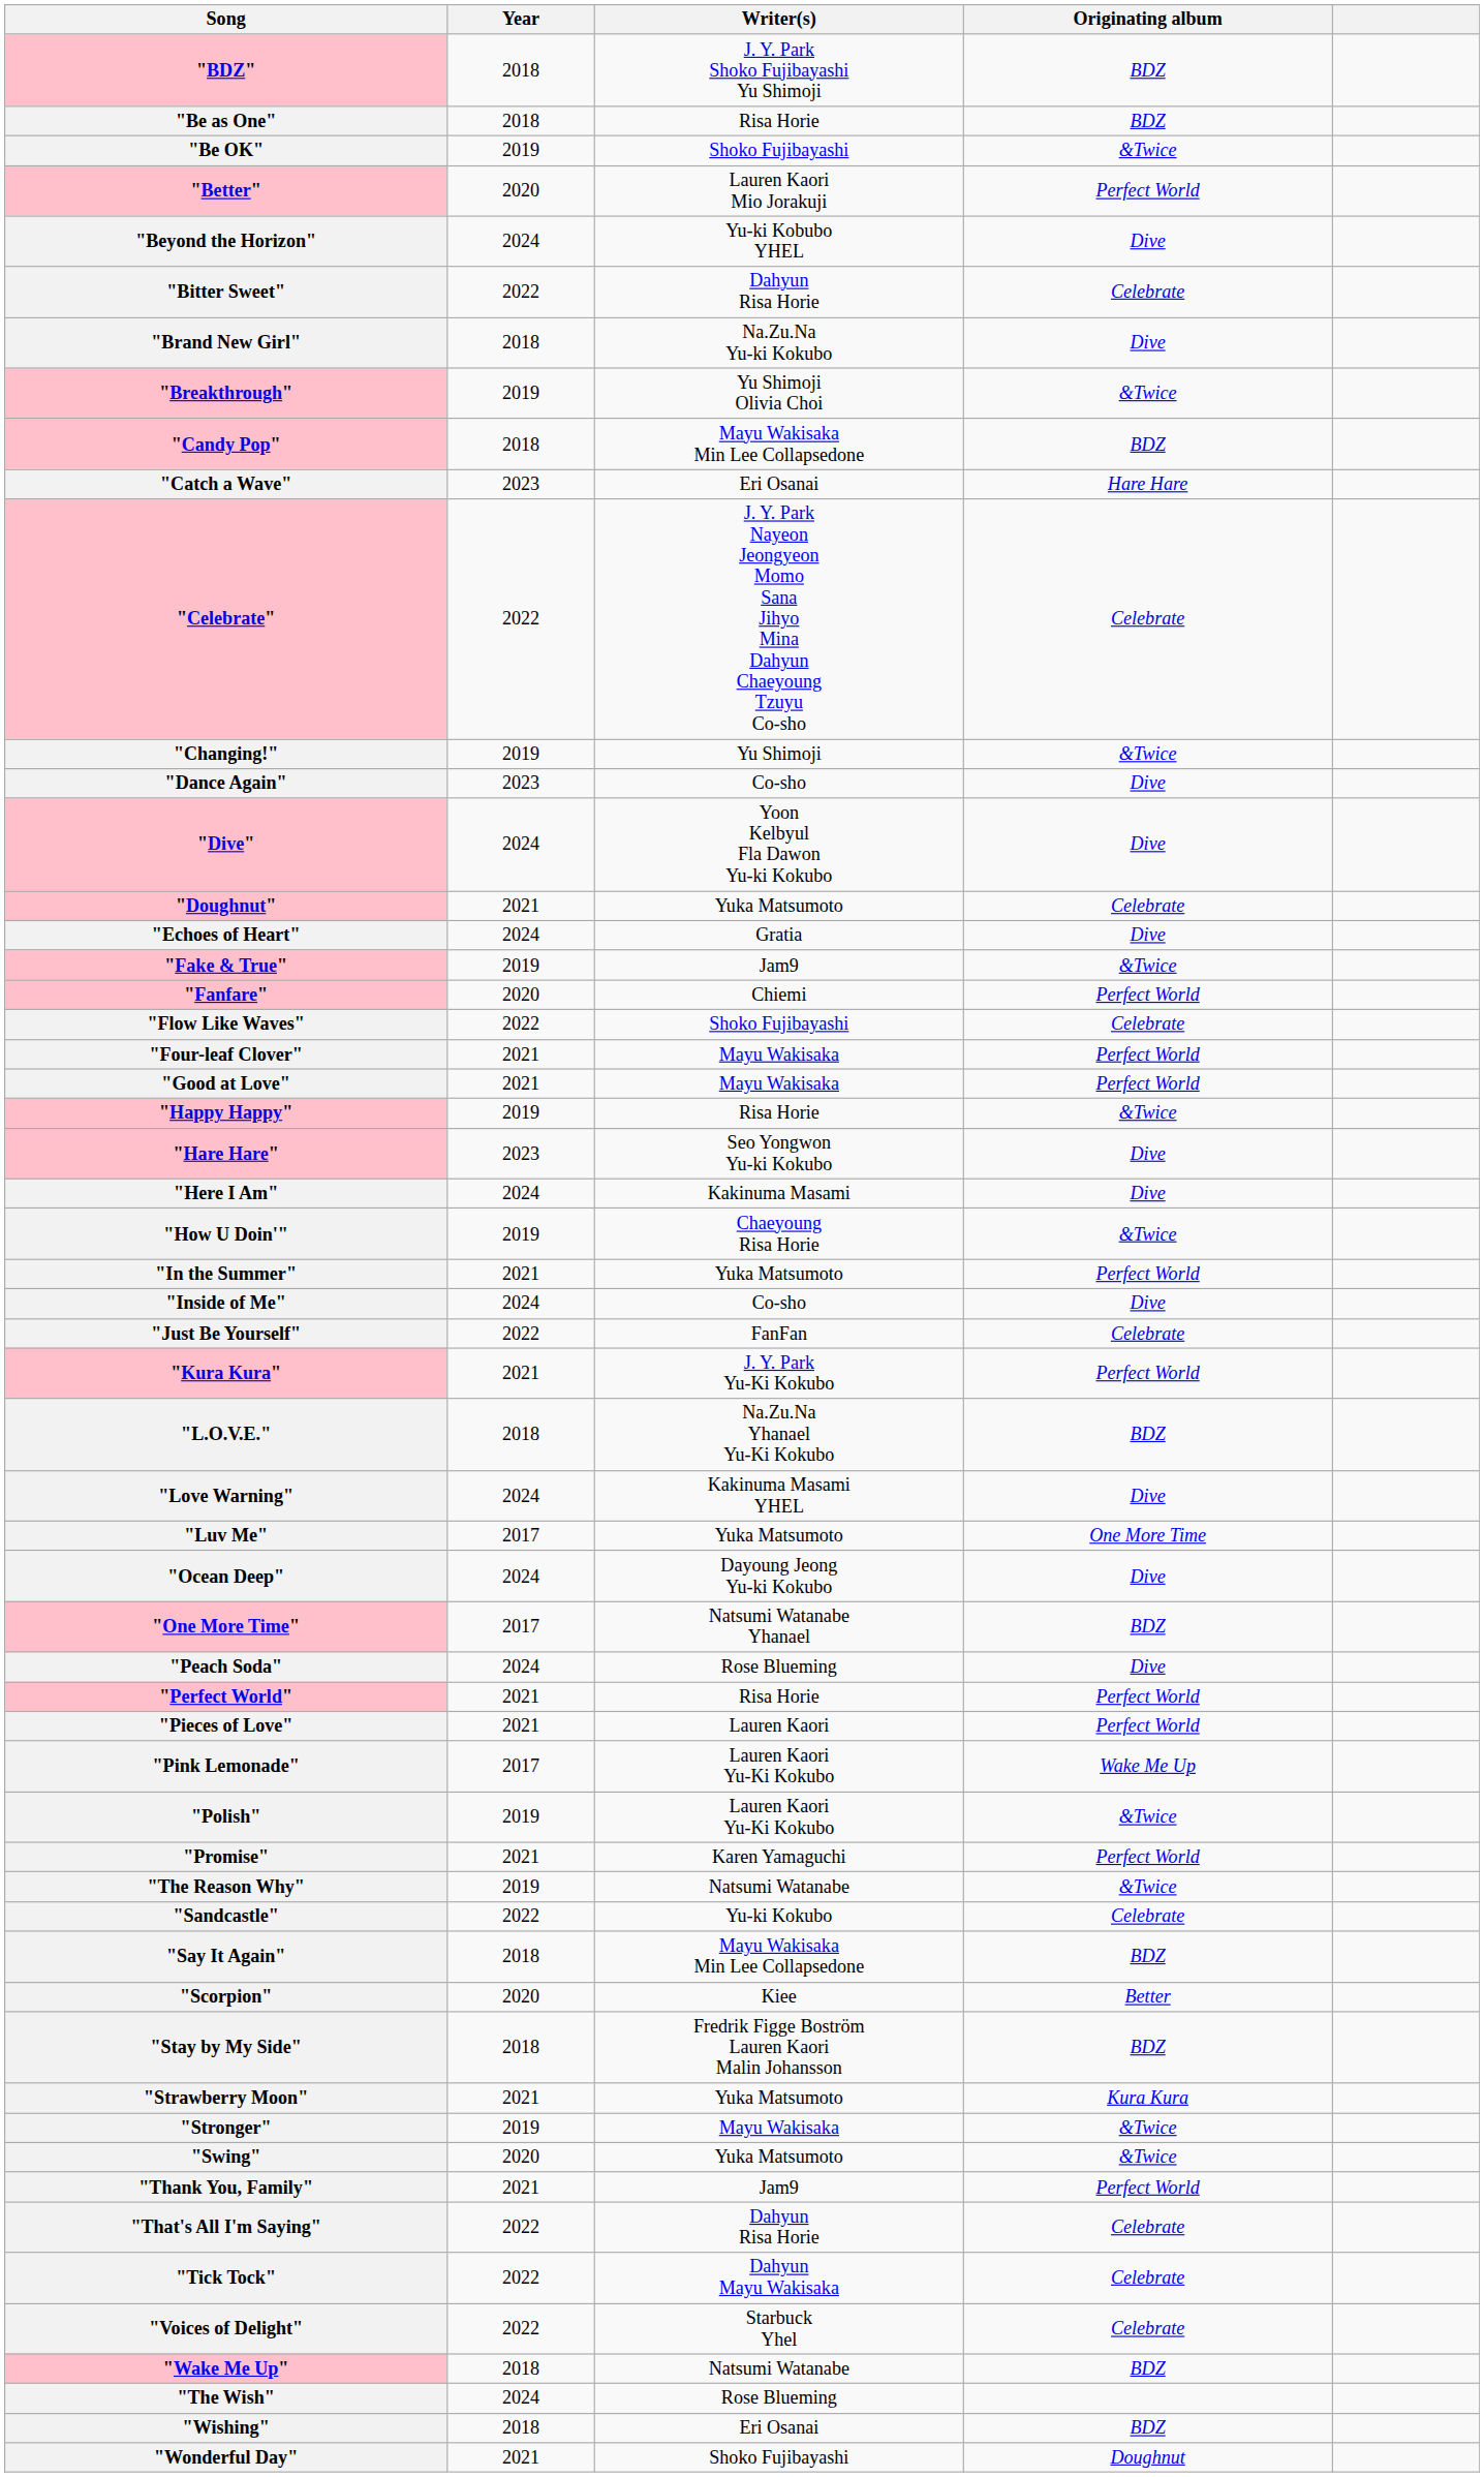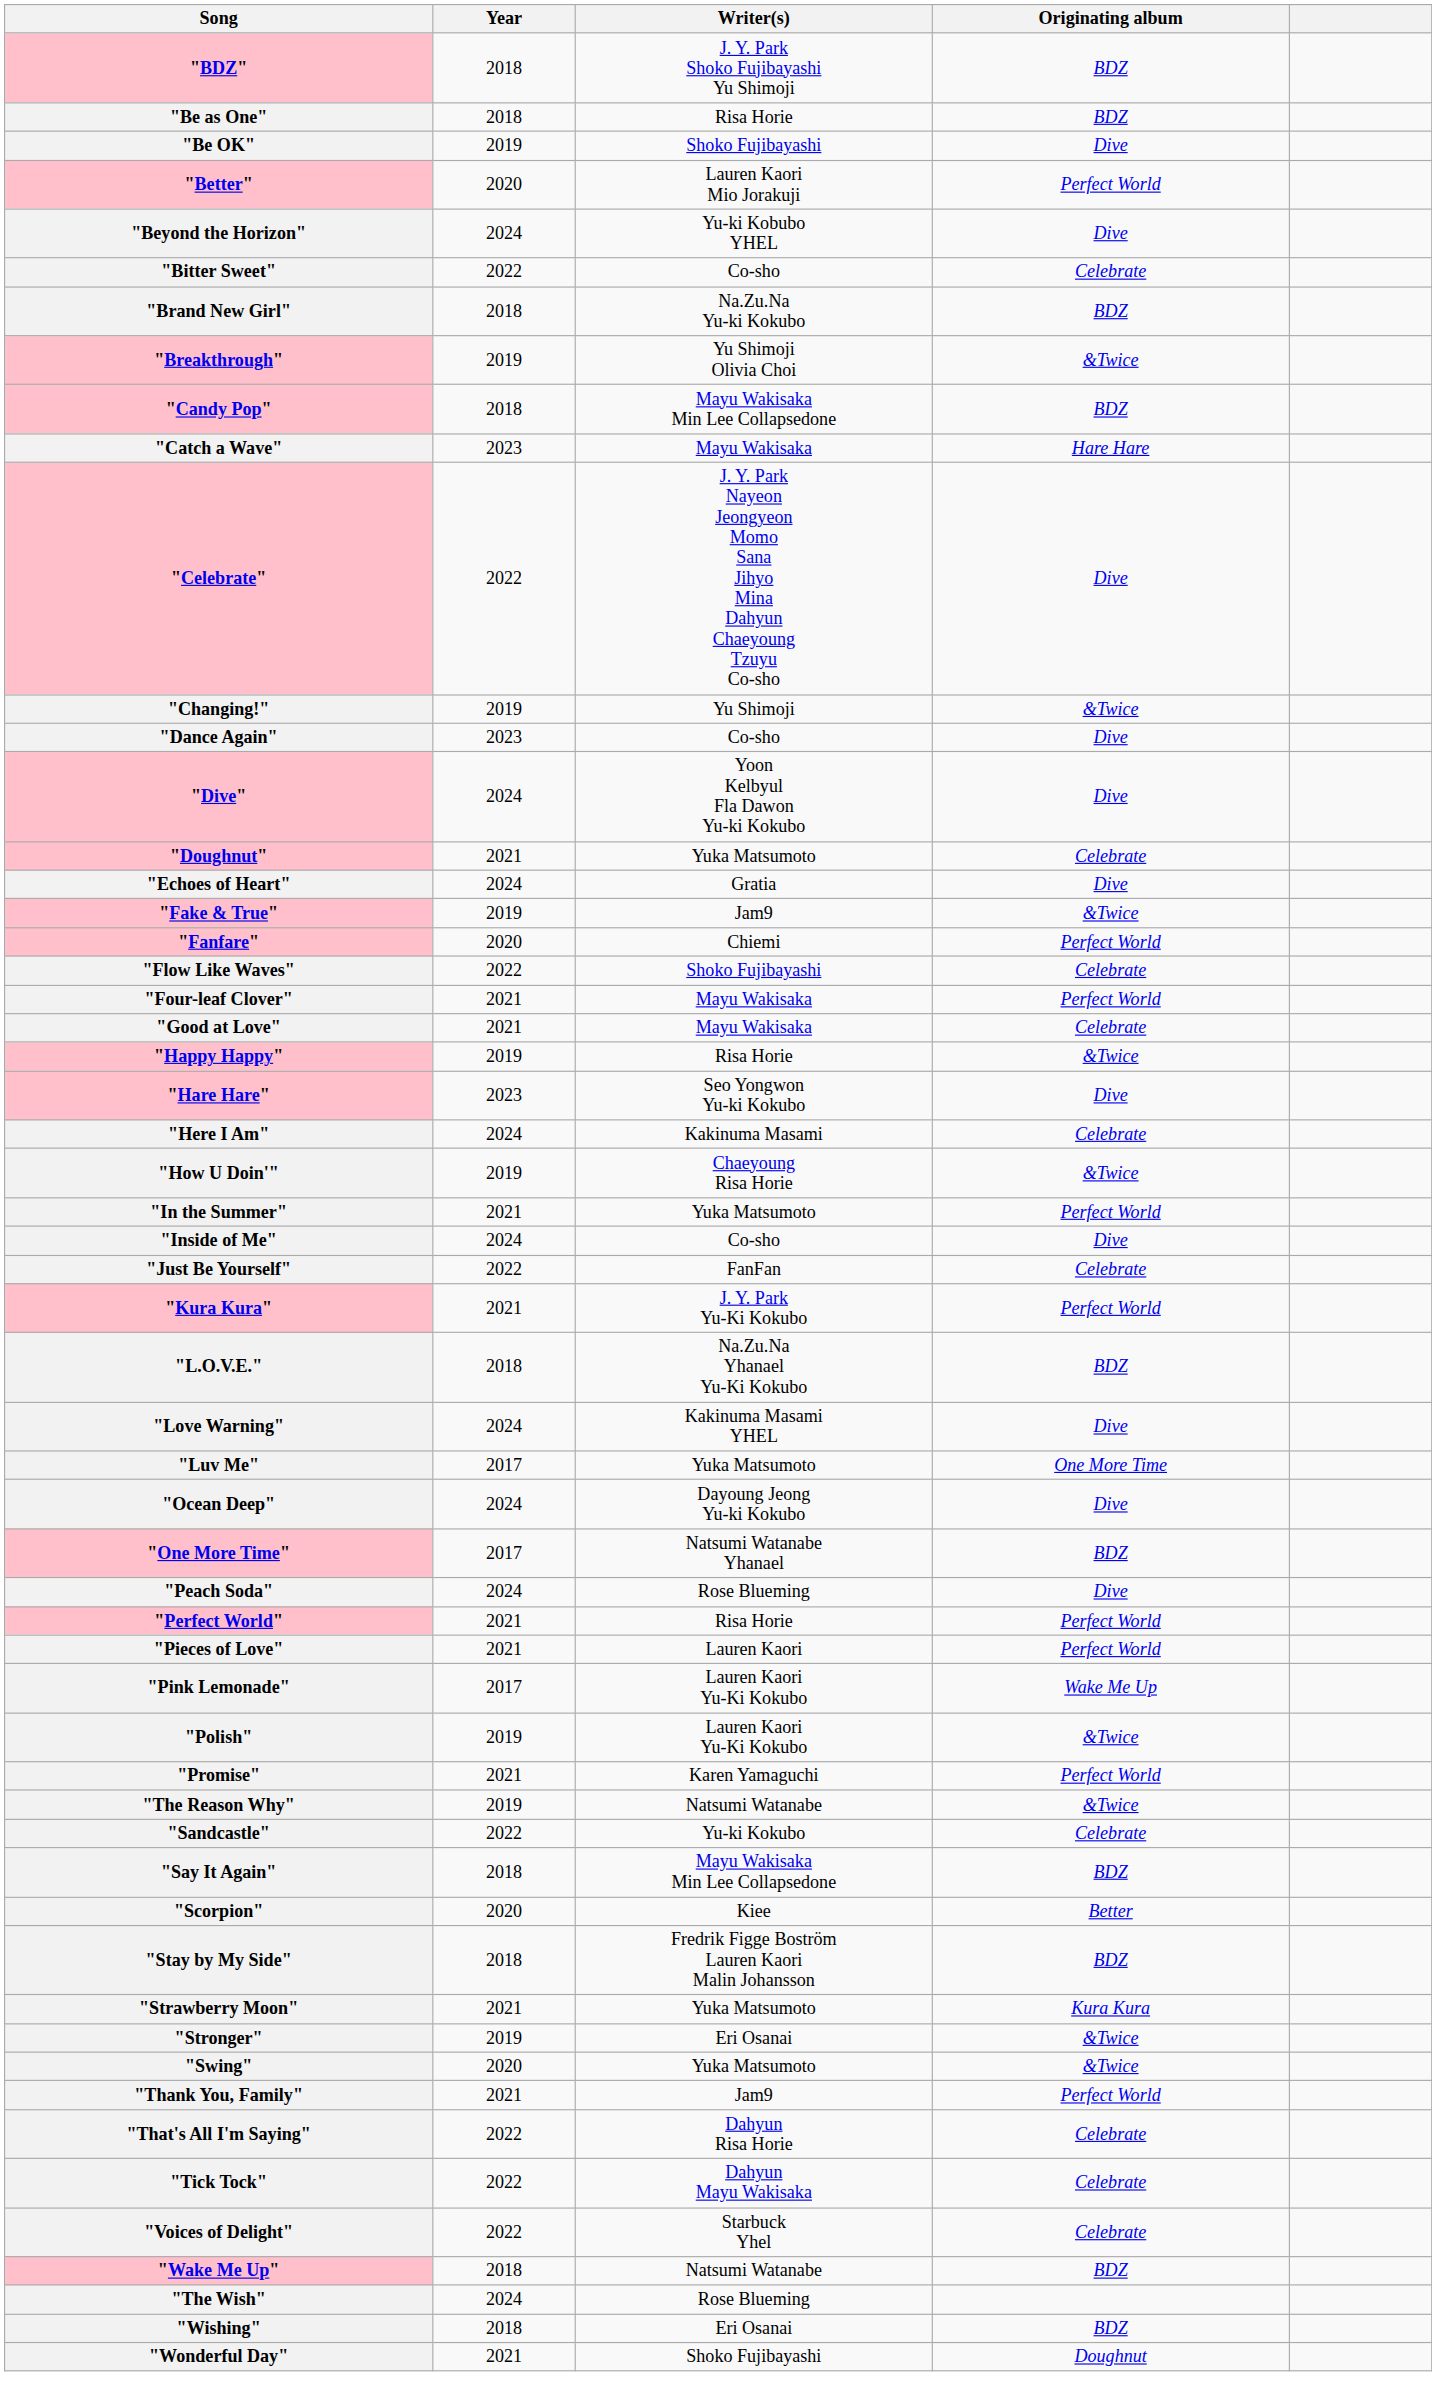"Be OK" | Originating album: &Twice -> Dive
"Bitter Sweet" | Writer(s): Dahyun Risa Horie -> Co-sho
"Brand New Girl" | Originating album: Dive -> BDZ
"Catch a Wave" | Writer(s): Eri Osanai -> Mayu Wakisaka
"Celebrate" | Originating album: Celebrate -> Dive
"Good at Love" | Originating album: Perfect World -> Celebrate
"Here I Am" | Originating album: Dive -> Celebrate
"Stronger" | Writer(s): Mayu Wakisaka -> Eri Osanai
